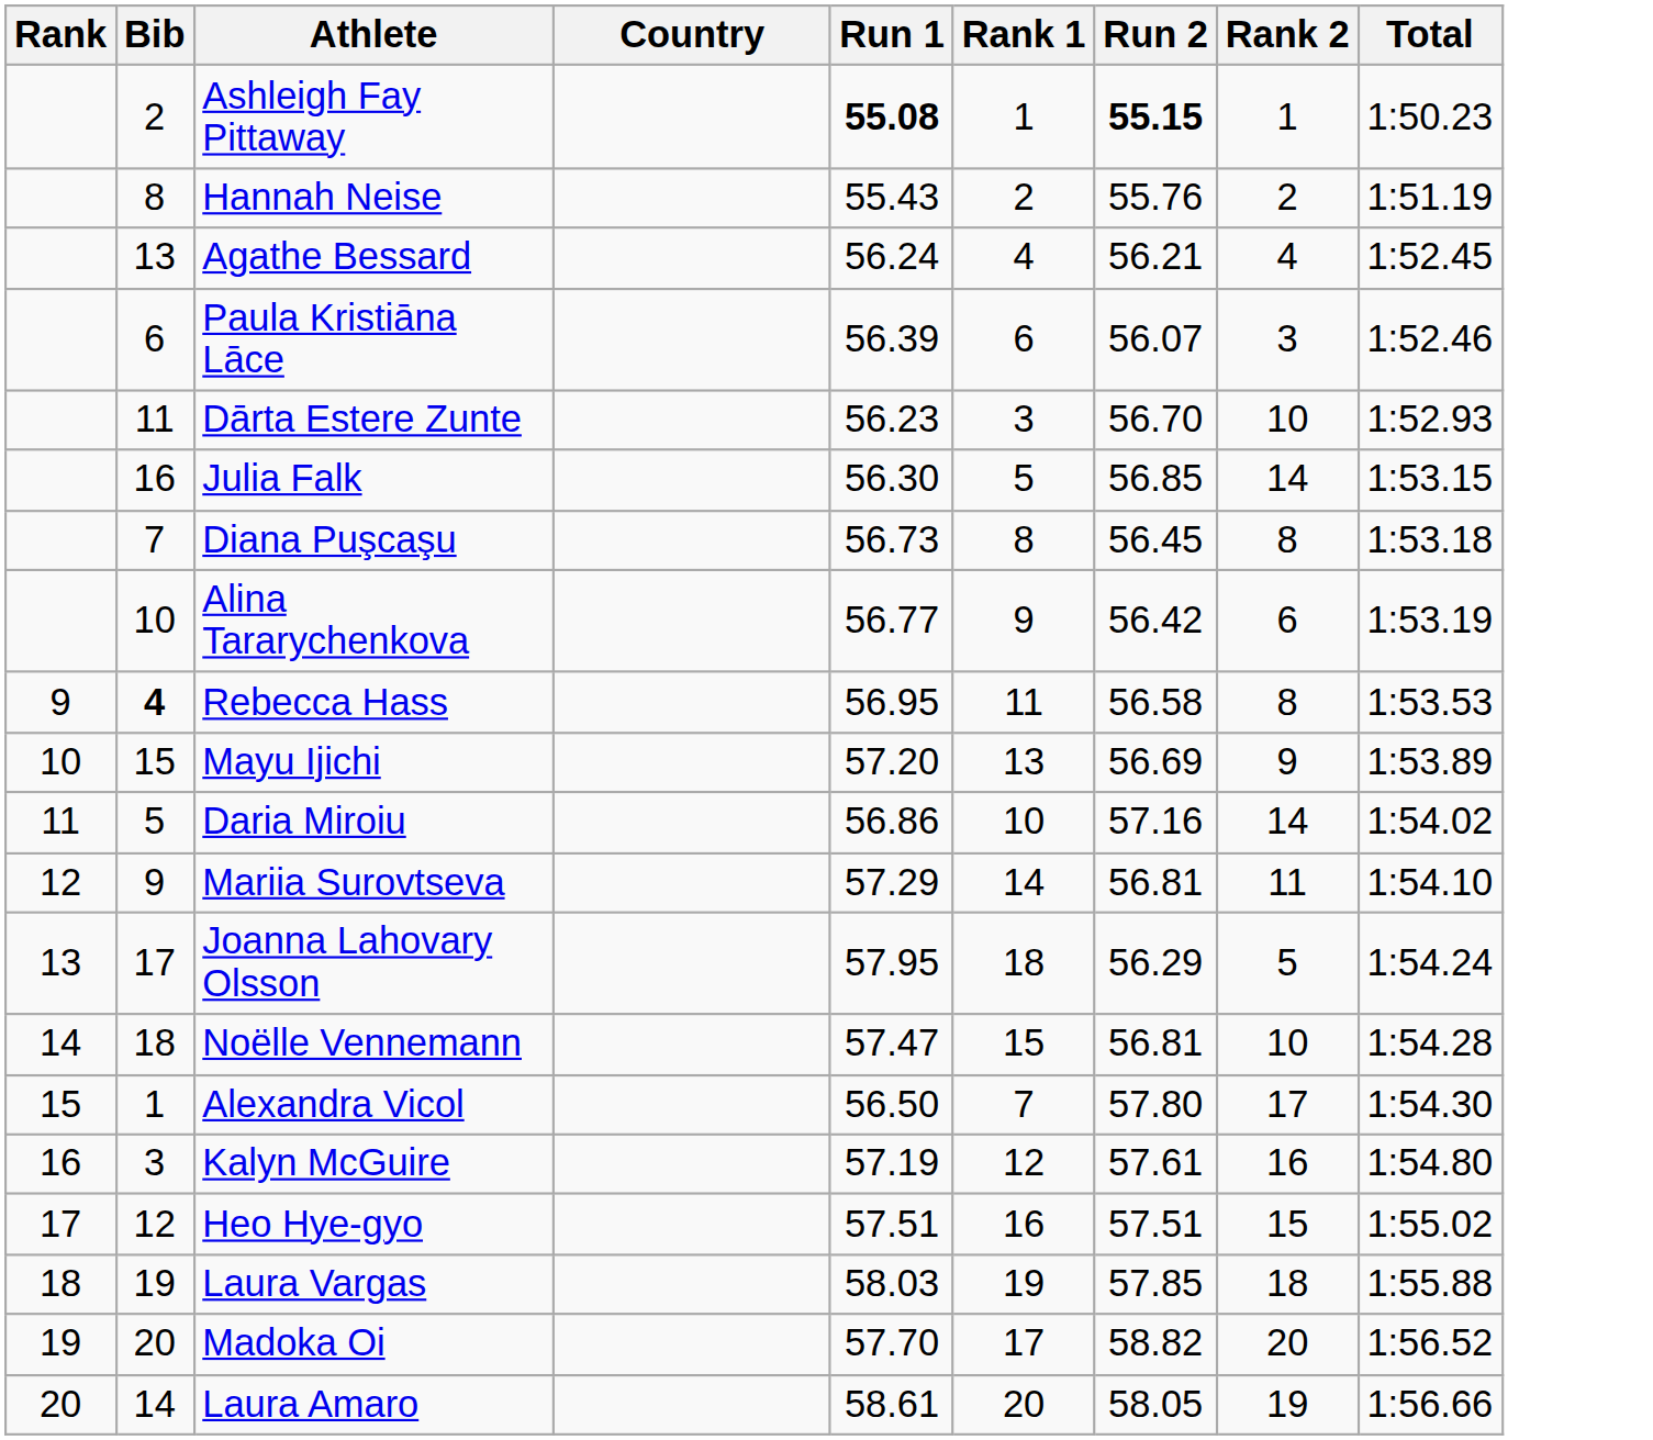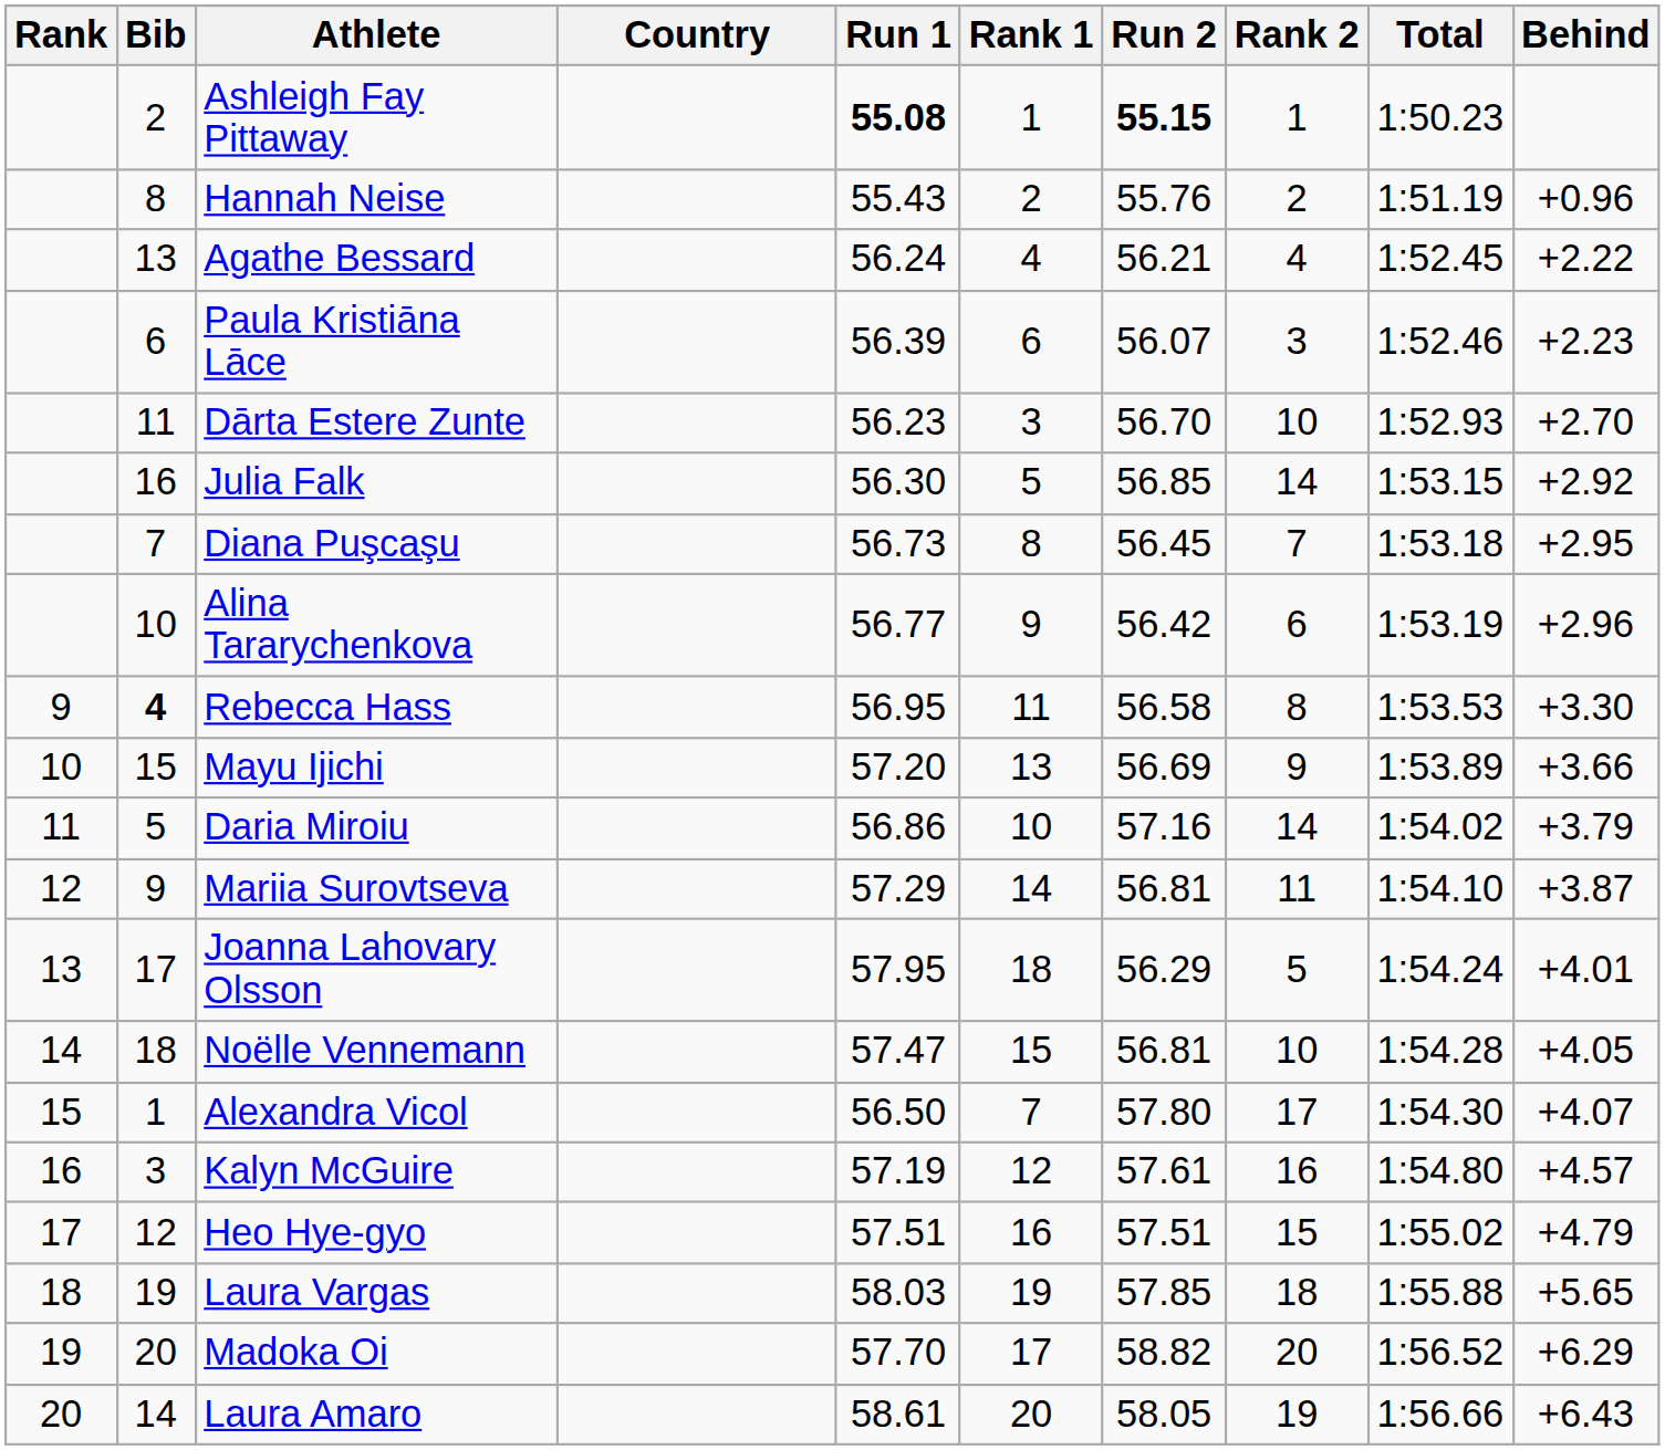+ column: Behind | +0.96 | +2.22 | +2.23 | +2.70 | +2.92 | +2.95 | +2.96 | +3.30 | +3.66 | +3.79 | +3.87 | +4.01 | +4.05 | +4.07 | +4.57 | +4.79 | +5.65 | +6.29 | +6.43
Diana Puşcaşu | Rank 2: 8 -> 7
